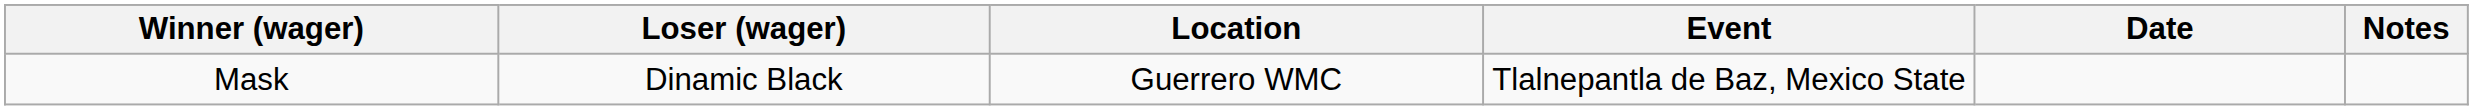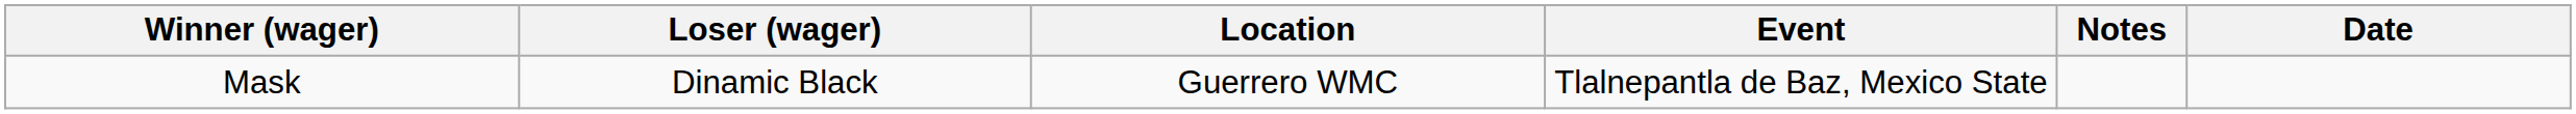columns swapped: Date <-> Notes
